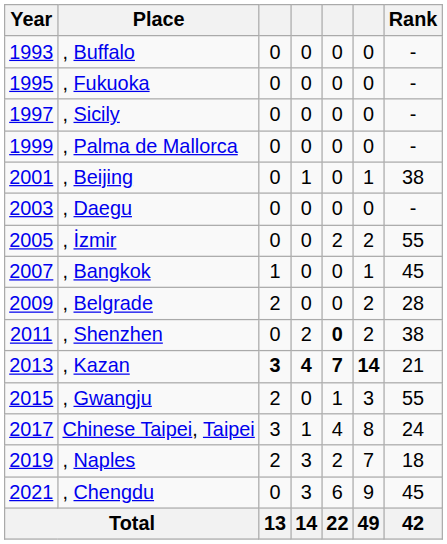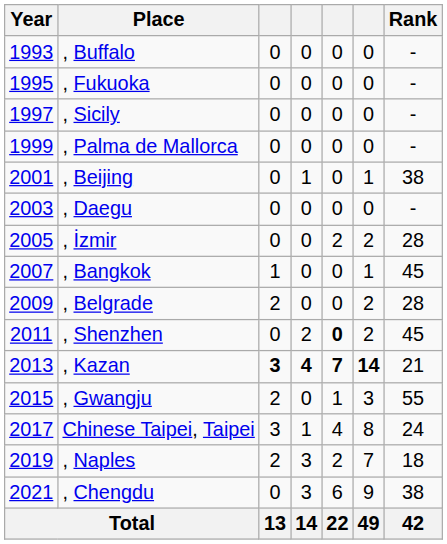, İzmir | Rank: 55 -> 28
, Shenzhen | Rank: 38 -> 45
, Chengdu | Rank: 45 -> 38
